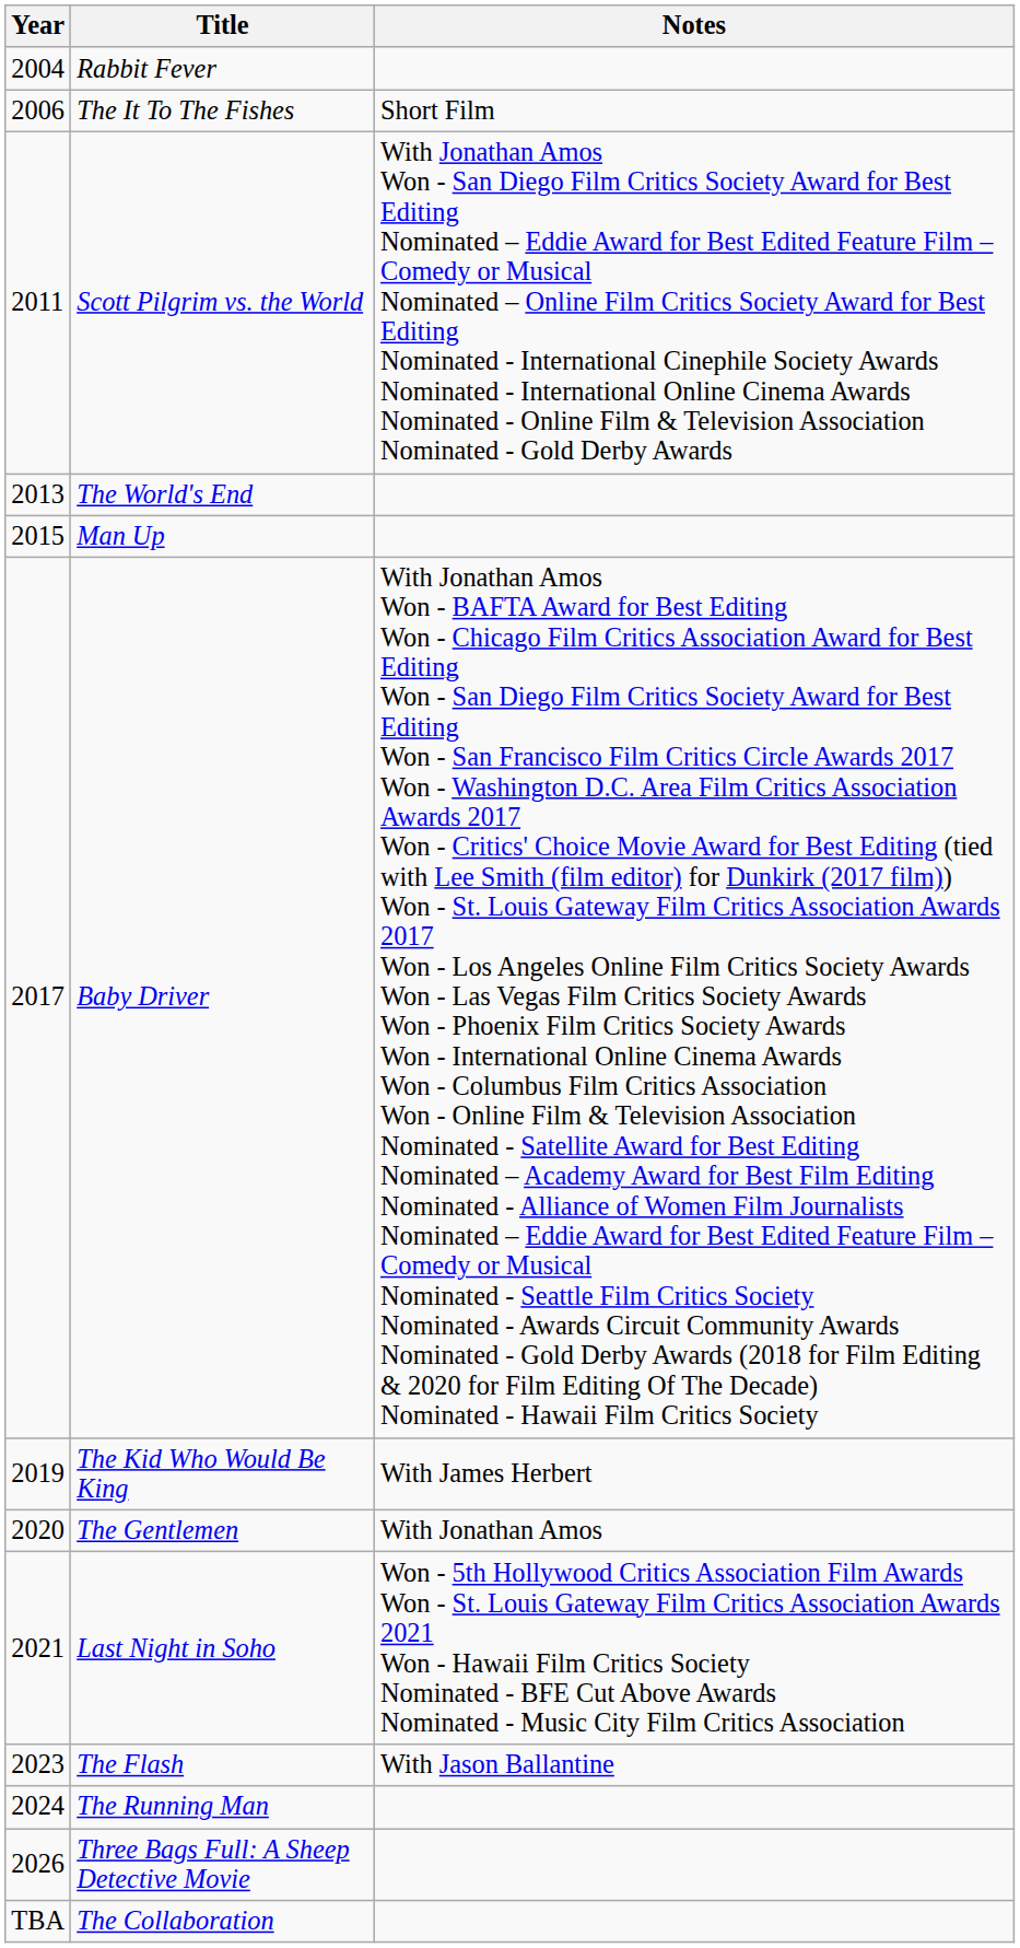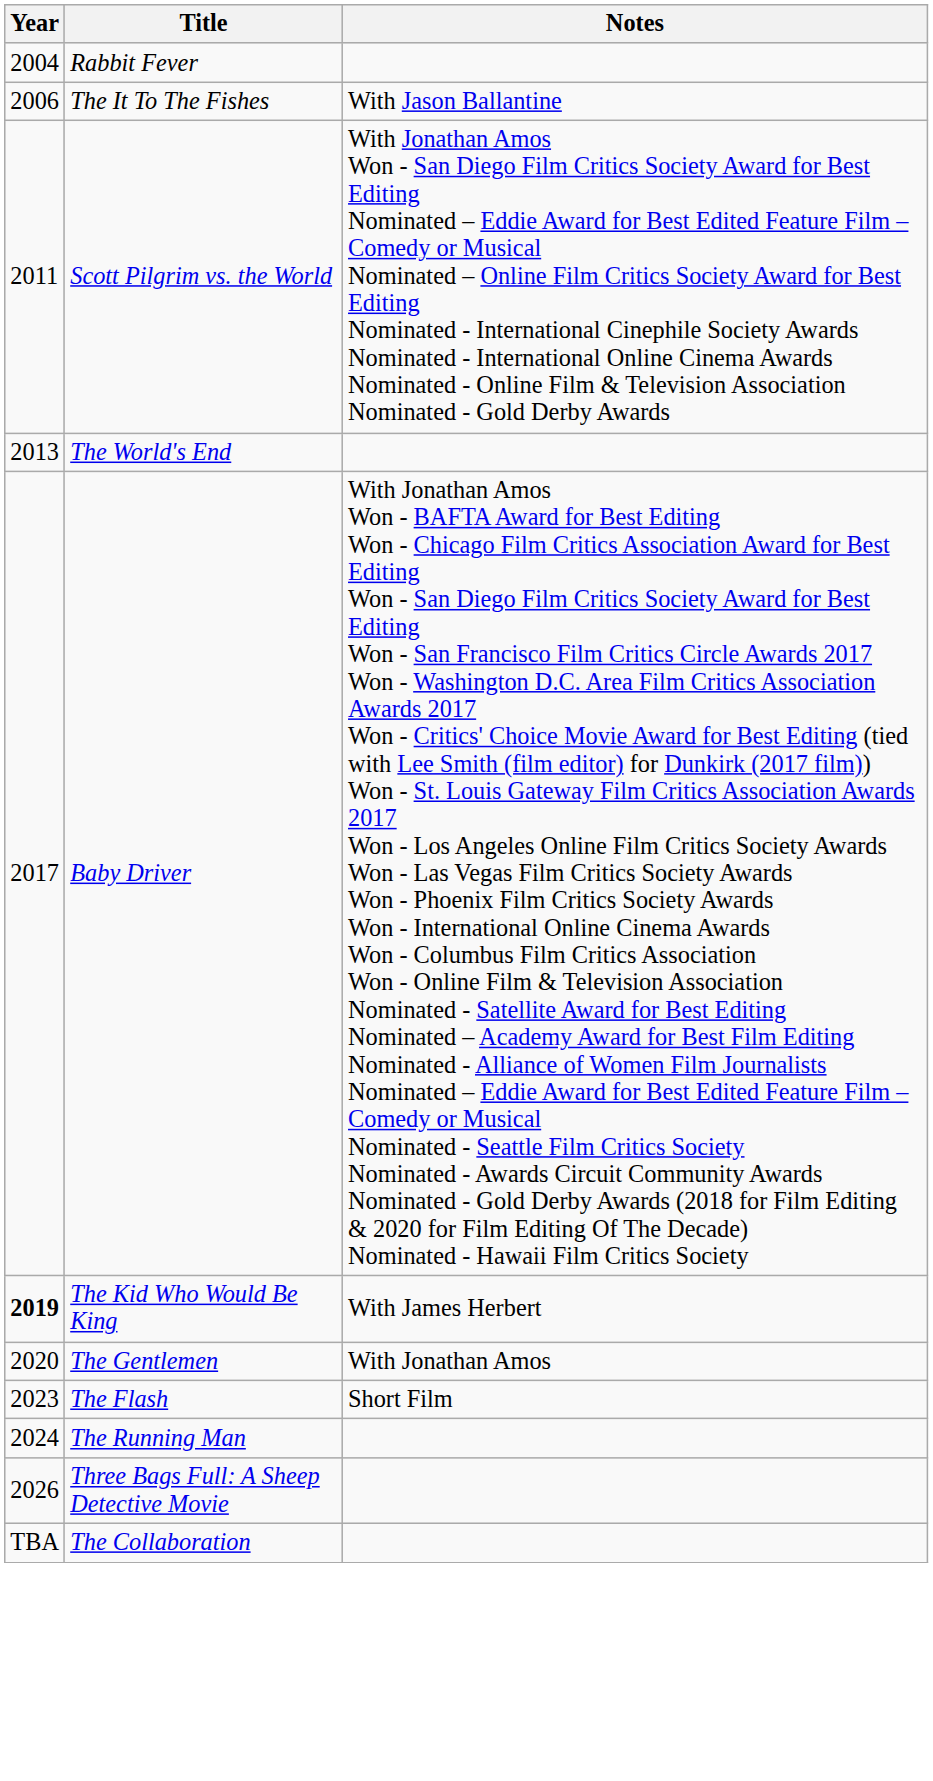The It To The Fishes | Notes: Short Film -> With Jason Ballantine
- row: 2015 | Man Up
The Kid Who Would Be King | Year: normal -> bold
- row: 2021 | Last Night in Soho | Won - 5th Hollywood Critics Association Film Awards Won - St. Louis Gateway Film Critics Association Awards 2021 Won - Hawaii Film Critics Society Nominated - BFE Cut Above Awards Nominated - Music City Film Critics Association
The Flash | Notes: With Jason Ballantine -> Short Film
